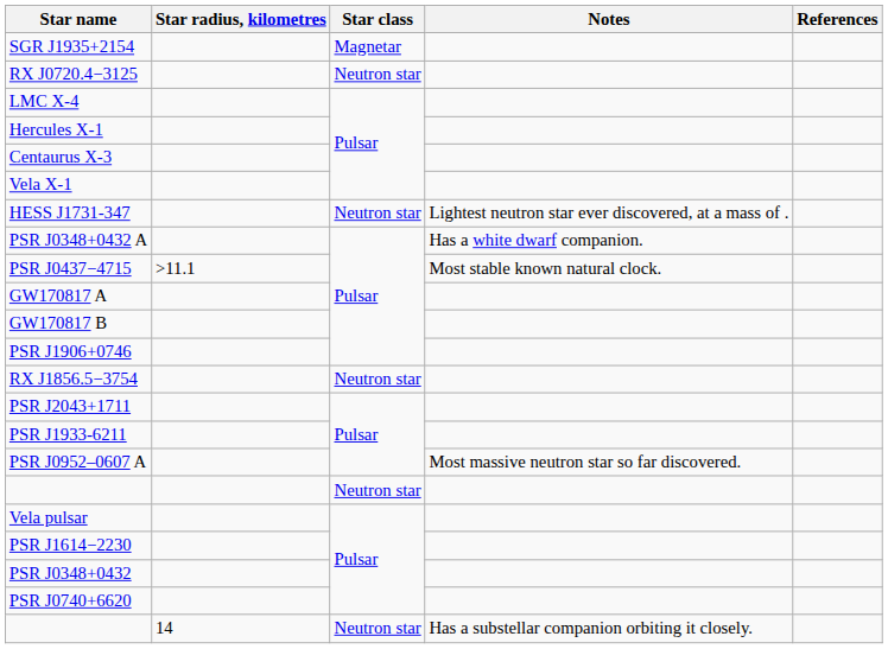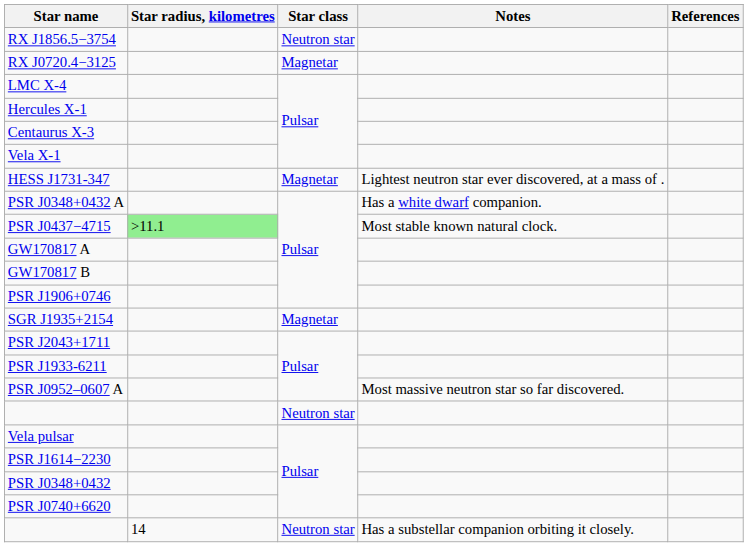rows swapped: SGR J1935+2154 <-> RX J1856.5−3754
RX J0720.4−3125 | Star class: Neutron star -> Magnetar
HESS J1731-347 | Star class: Neutron star -> Magnetar
PSR J0437−4715 | Star radius, kilometres: no background -> lightgreen background
